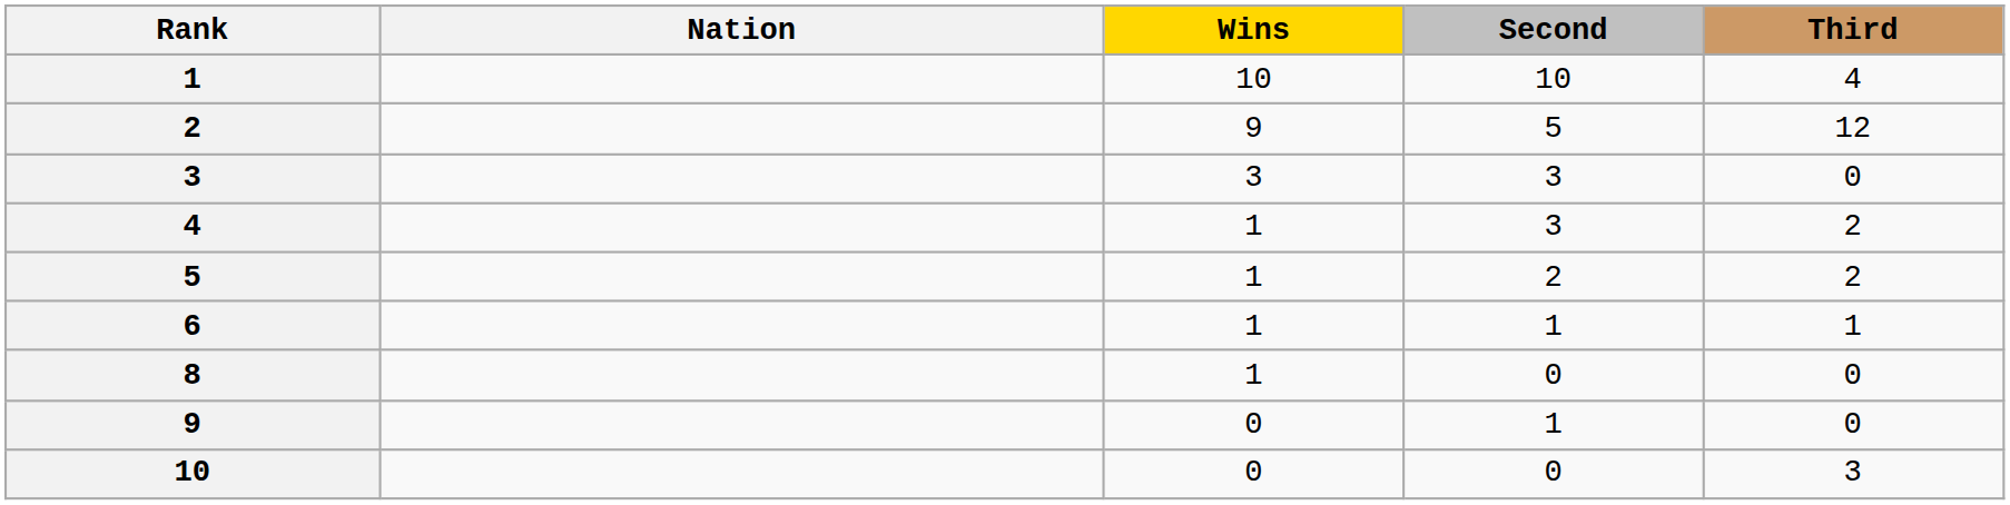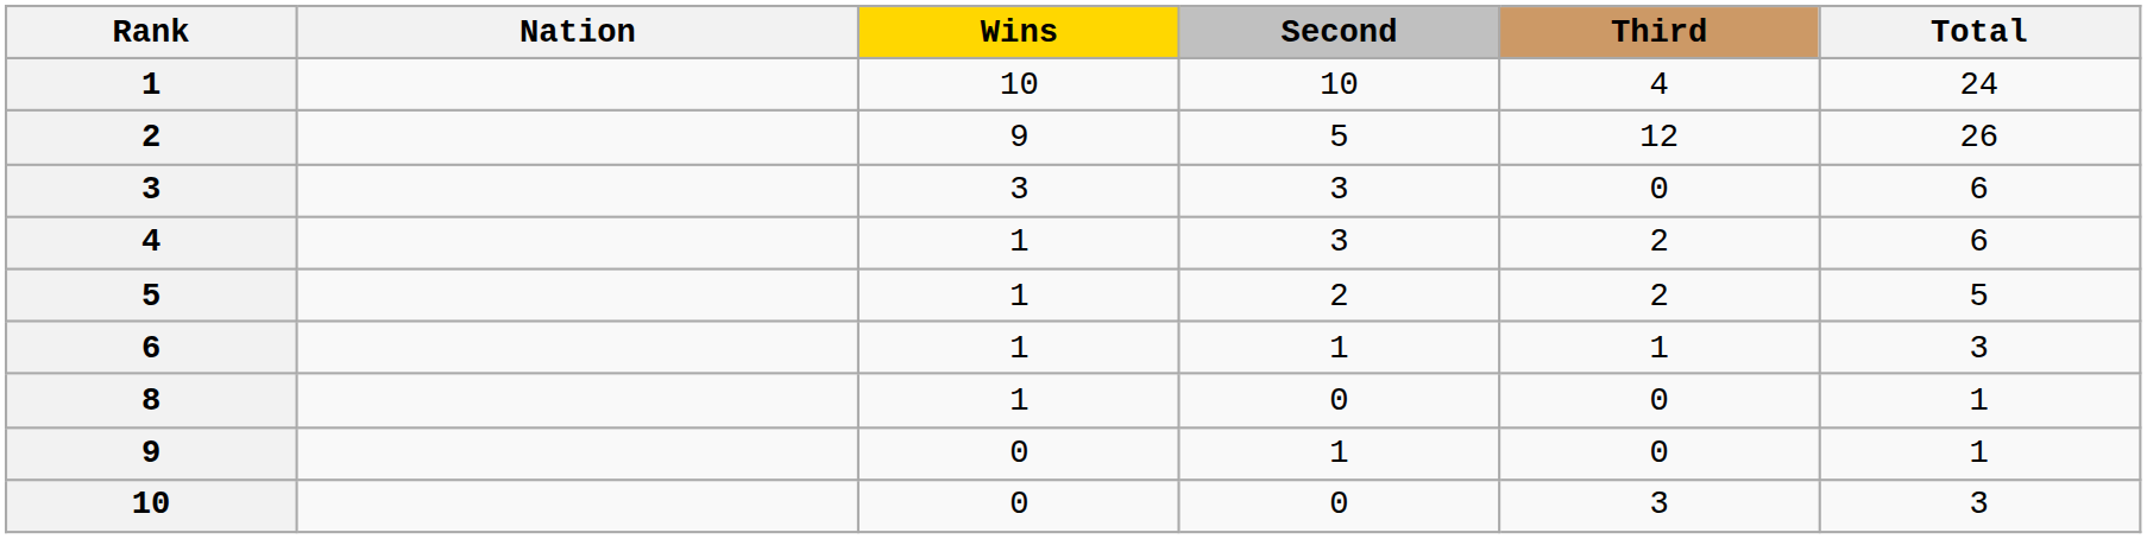+ column: Total | 24 | 26 | 6 | 6 | 5 | 3 | 1 | 1 | 3
